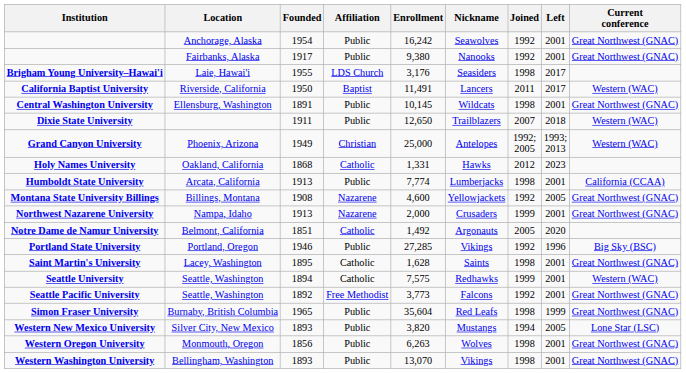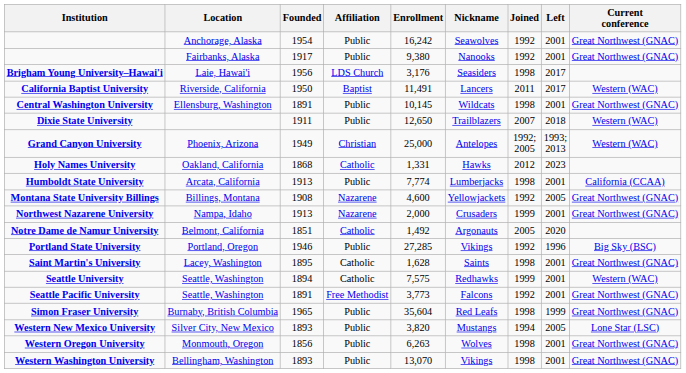Brigham Young University–Hawai'i | Founded: 1955 -> 1956
Seattle Pacific University | Founded: 1892 -> 1891
